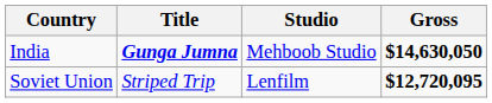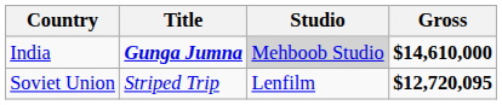India | Studio: no background -> lightgrey background
India | Gross: $14,630,050 -> $14,610,000
